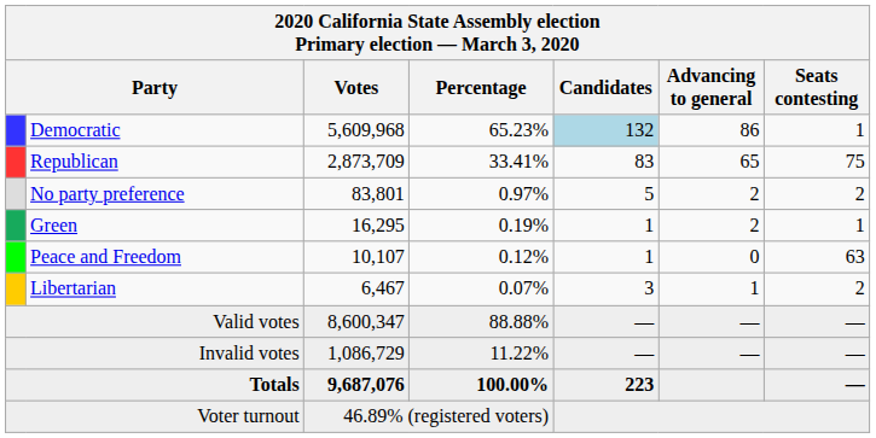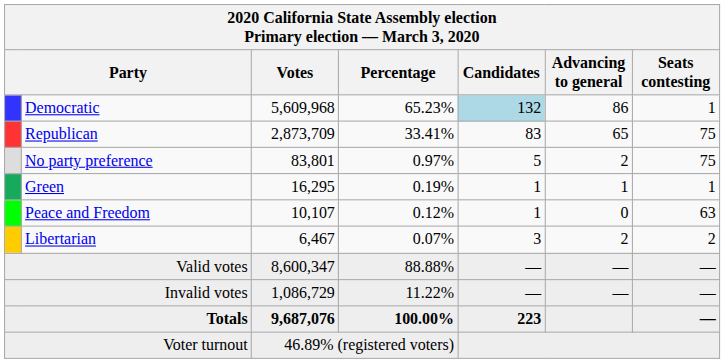No party preference | Seats contesting: 2 -> 75
Green | Advancing to general: 2 -> 1
Libertarian | Advancing to general: 1 -> 2
